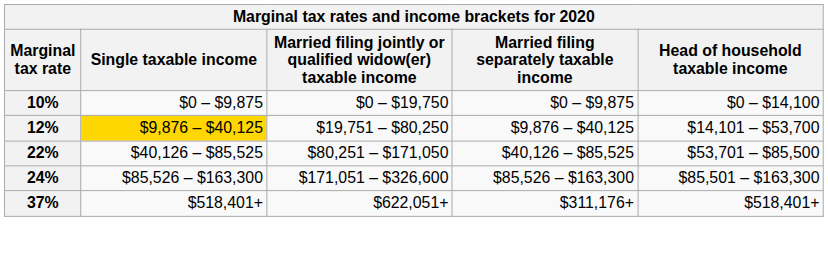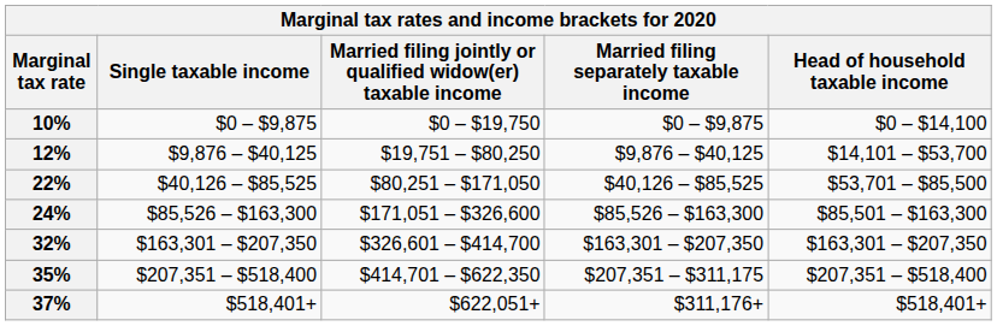12% | Single taxable income: gold background -> no background
+ row: 32% | $163,301 – $207,350 | $326,601 – $414,700 | $163,301 – $207,350 | $163,301 – $207,350
+ row: 35% | $207,351 – $518,400 | $414,701 – $622,350 | $207,351 – $311,175 | $207,351 – $518,400
